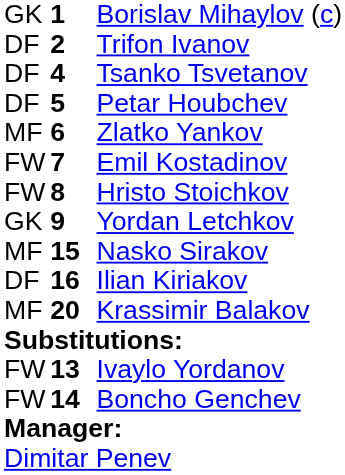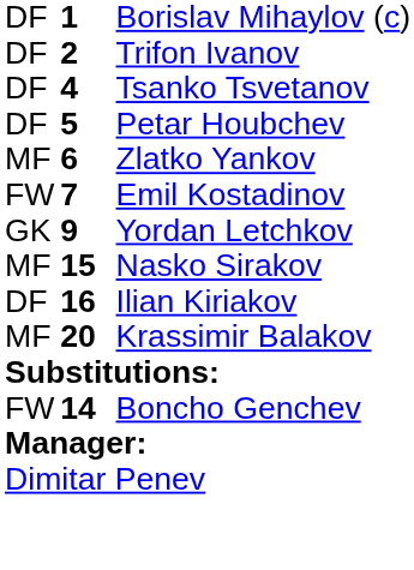Borislav Mihaylov (c) | column 1: GK -> DF
- row: FW | 8 | Hristo Stoichkov
- row: FW | 13 | Ivaylo Yordanov
